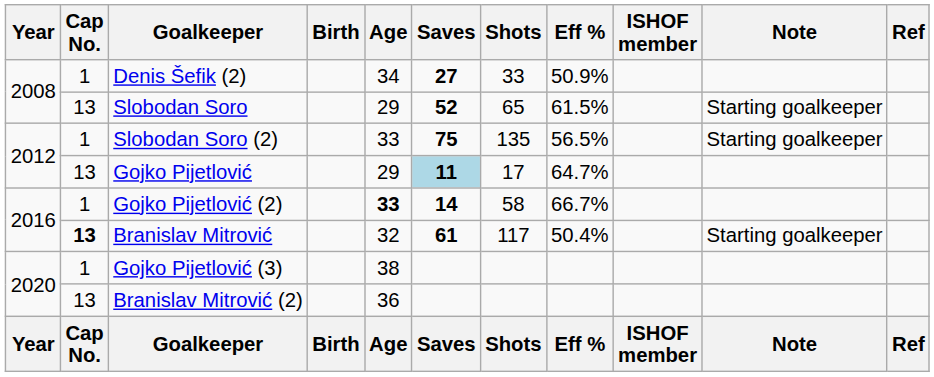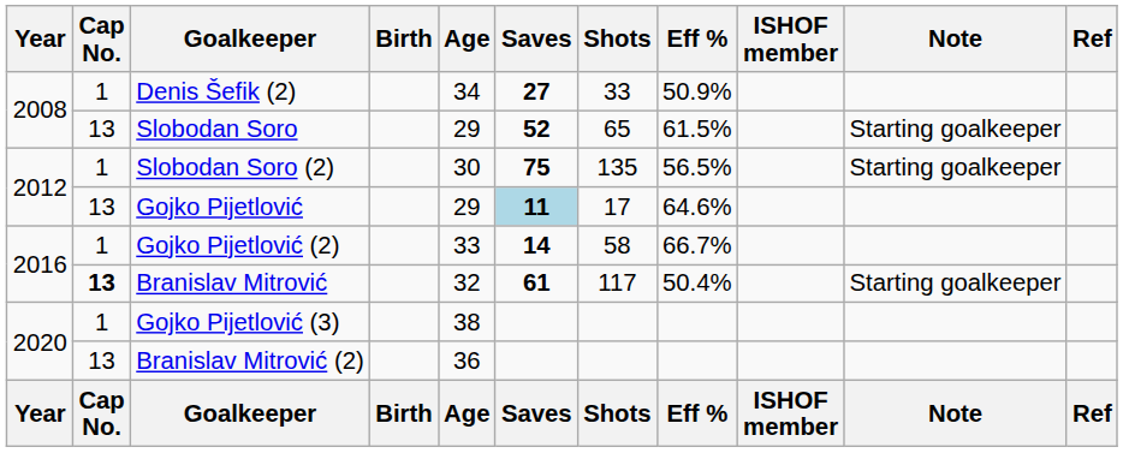Slobodan Soro (2) | Age: 33 -> 30
Gojko Pijetlović | Eff %: 64.7% -> 64.6%
Gojko Pijetlović (2) | Age: bold -> normal
